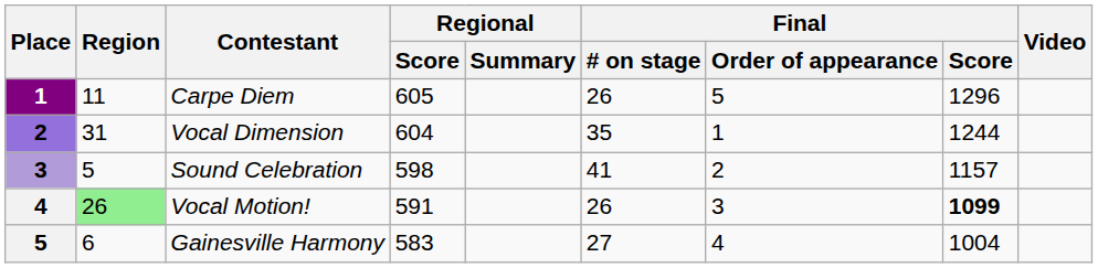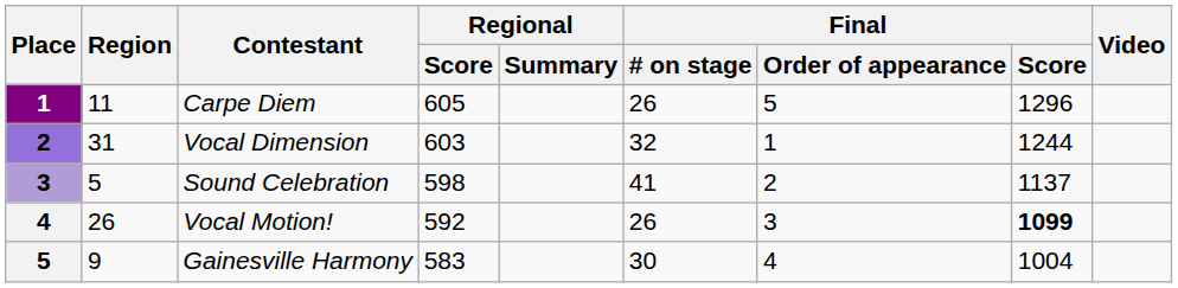Vocal Dimension | Regional / Score: 604 -> 603
Vocal Dimension | Final / # on stage: 35 -> 32
Sound Celebration | Final / Score: 1157 -> 1137
Vocal Motion! | Region: lightgreen background -> no background
Vocal Motion! | Regional / Score: 591 -> 592
Gainesville Harmony | Region: 6 -> 9
Gainesville Harmony | Final / # on stage: 27 -> 30
